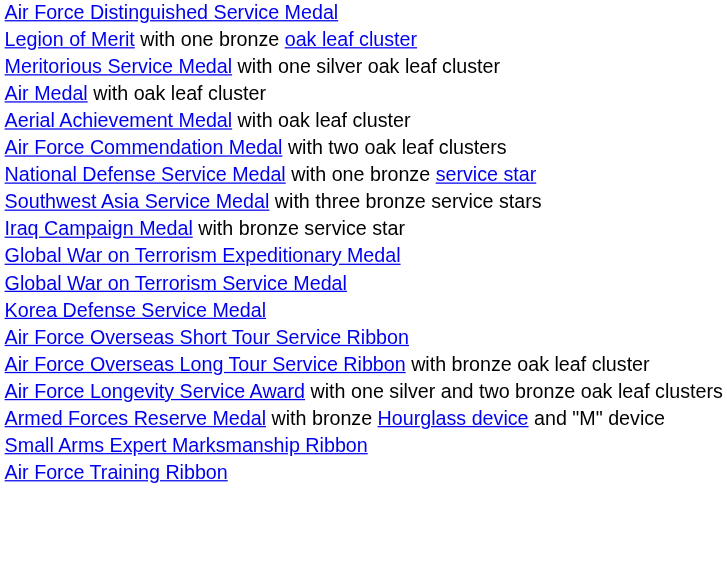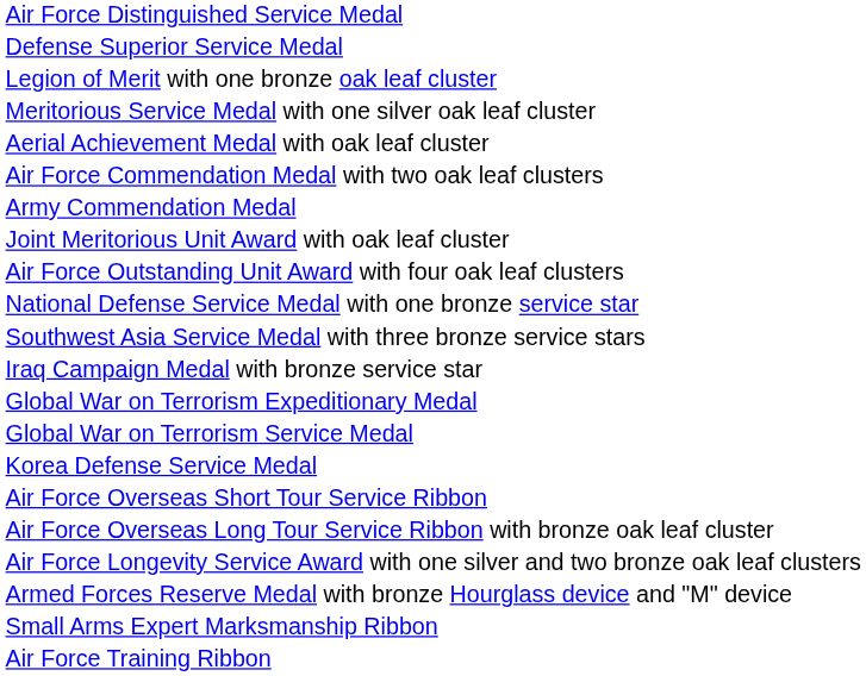+ row: Defense Superior Service Medal
- row: Air Medal with oak leaf cluster
+ row: Army Commendation Medal
+ row: Joint Meritorious Unit Award with oak leaf cluster
+ row: Air Force Outstanding Unit Award with four oak leaf clusters
